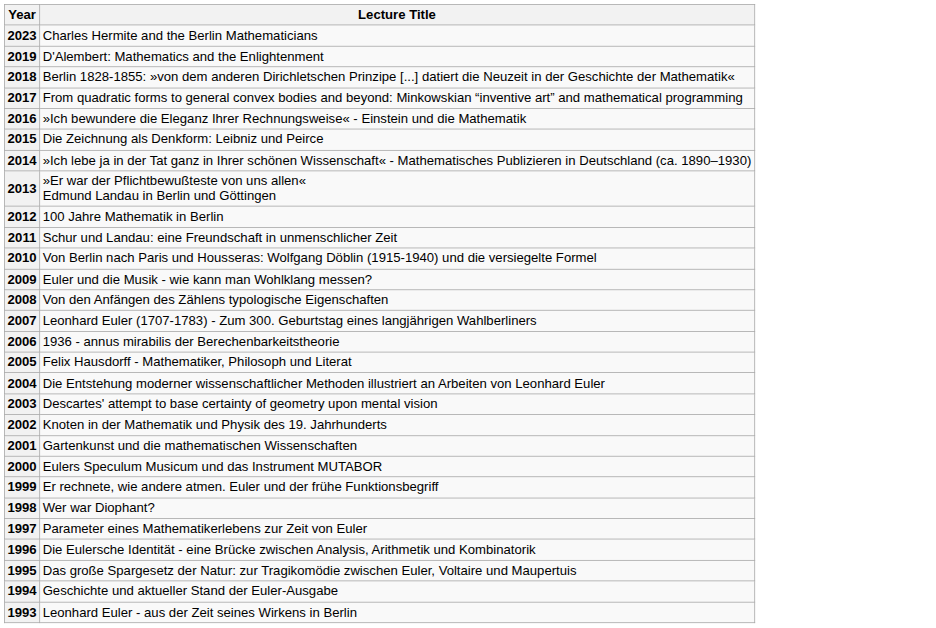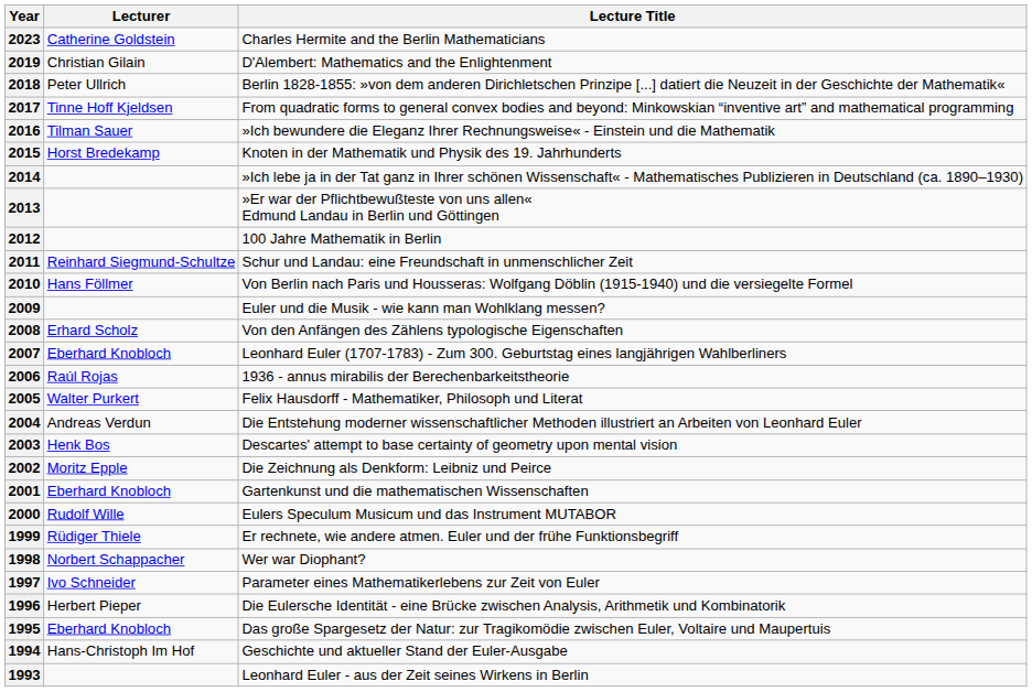+ column: Lecturer | Catherine Goldstein | Christian Gilain | Peter Ullrich | Tinne Hoff Kjeldsen | Tilman Sauer | Horst Bredekamp | Reinhard Siegmund-Schultze | Hans Föllmer | Erhard Scholz | Eberhard Knobloch | Raúl Rojas | Walter Purkert | Andreas Verdun | Henk Bos | Moritz Epple | Eberhard Knobloch | Rudolf Wille | Rüdiger Thiele | Norbert Schappacher | Ivo Schneider | Herbert Pieper | Eberhard Knobloch | Hans-Christoph Im Hof
2015 | Lecture Title: Die Zeichnung als Denkform: Leibniz und Peirce -> Knoten in der Mathematik und Physik des 19. Jahrhunderts
2002 | Lecture Title: Knoten in der Mathematik und Physik des 19. Jahrhunderts -> Die Zeichnung als Denkform: Leibniz und Peirce
